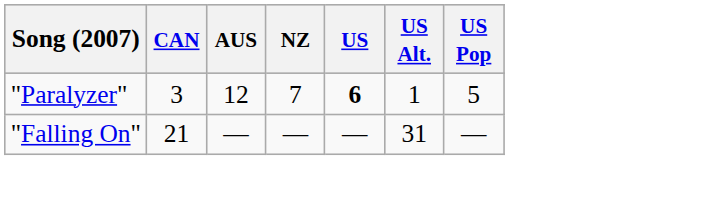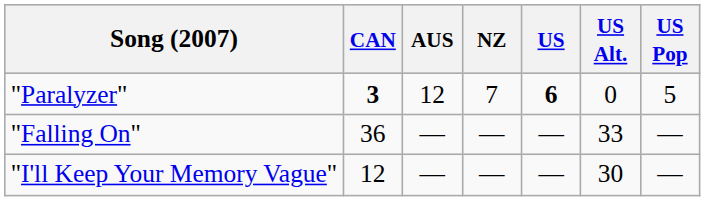"Paralyzer" | CAN: normal -> bold
"Paralyzer" | US Alt.: 1 -> 0
"Falling On" | CAN: 21 -> 36
"Falling On" | US Alt.: 31 -> 33
+ row: "I'll Keep Your Memory Vague" | 12 | — | — | — | 30 | —
